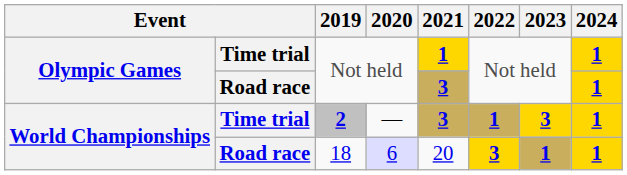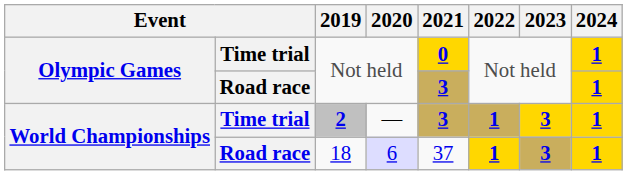Time trial / Not held | 2021: 1 -> 0
18 | 2021: 20 -> 37
18 | 2022: 3 -> 1
18 | 2023: 1 -> 3
